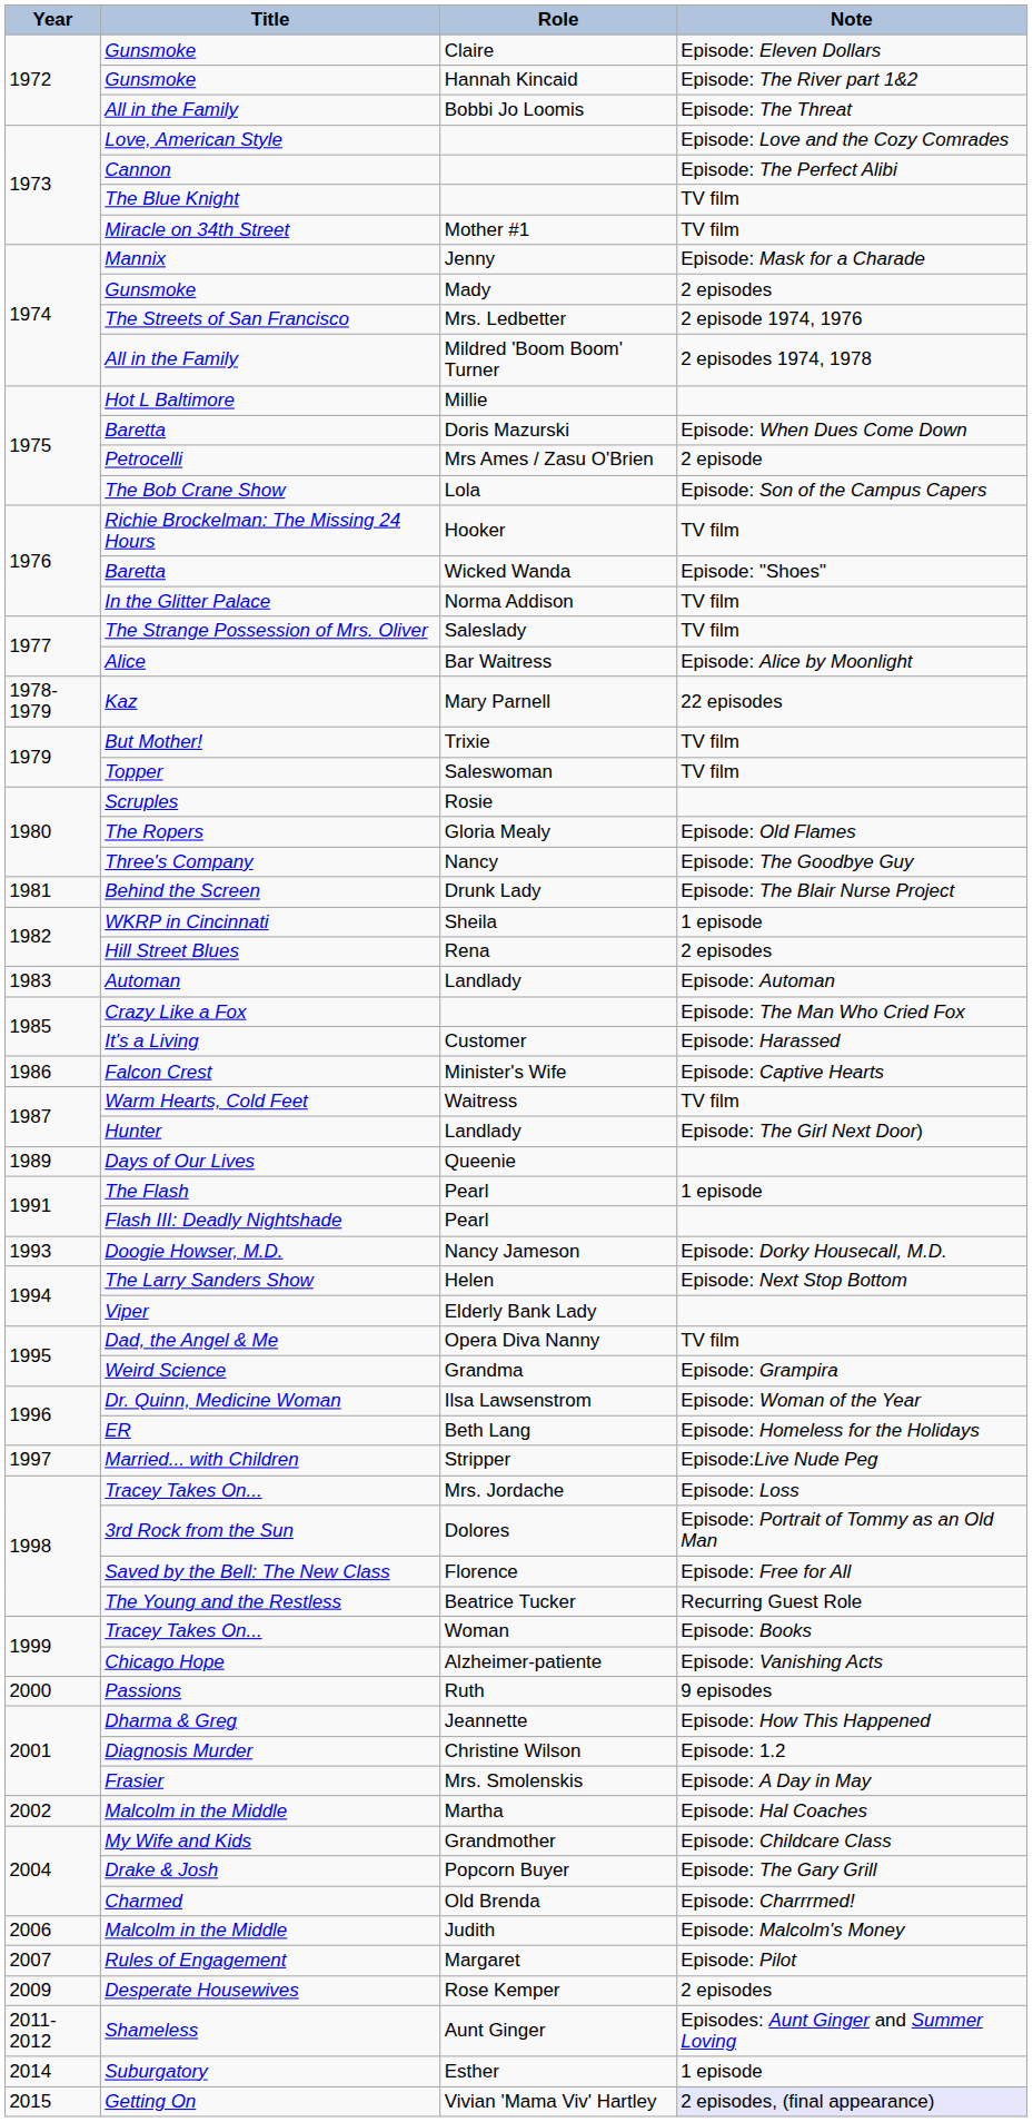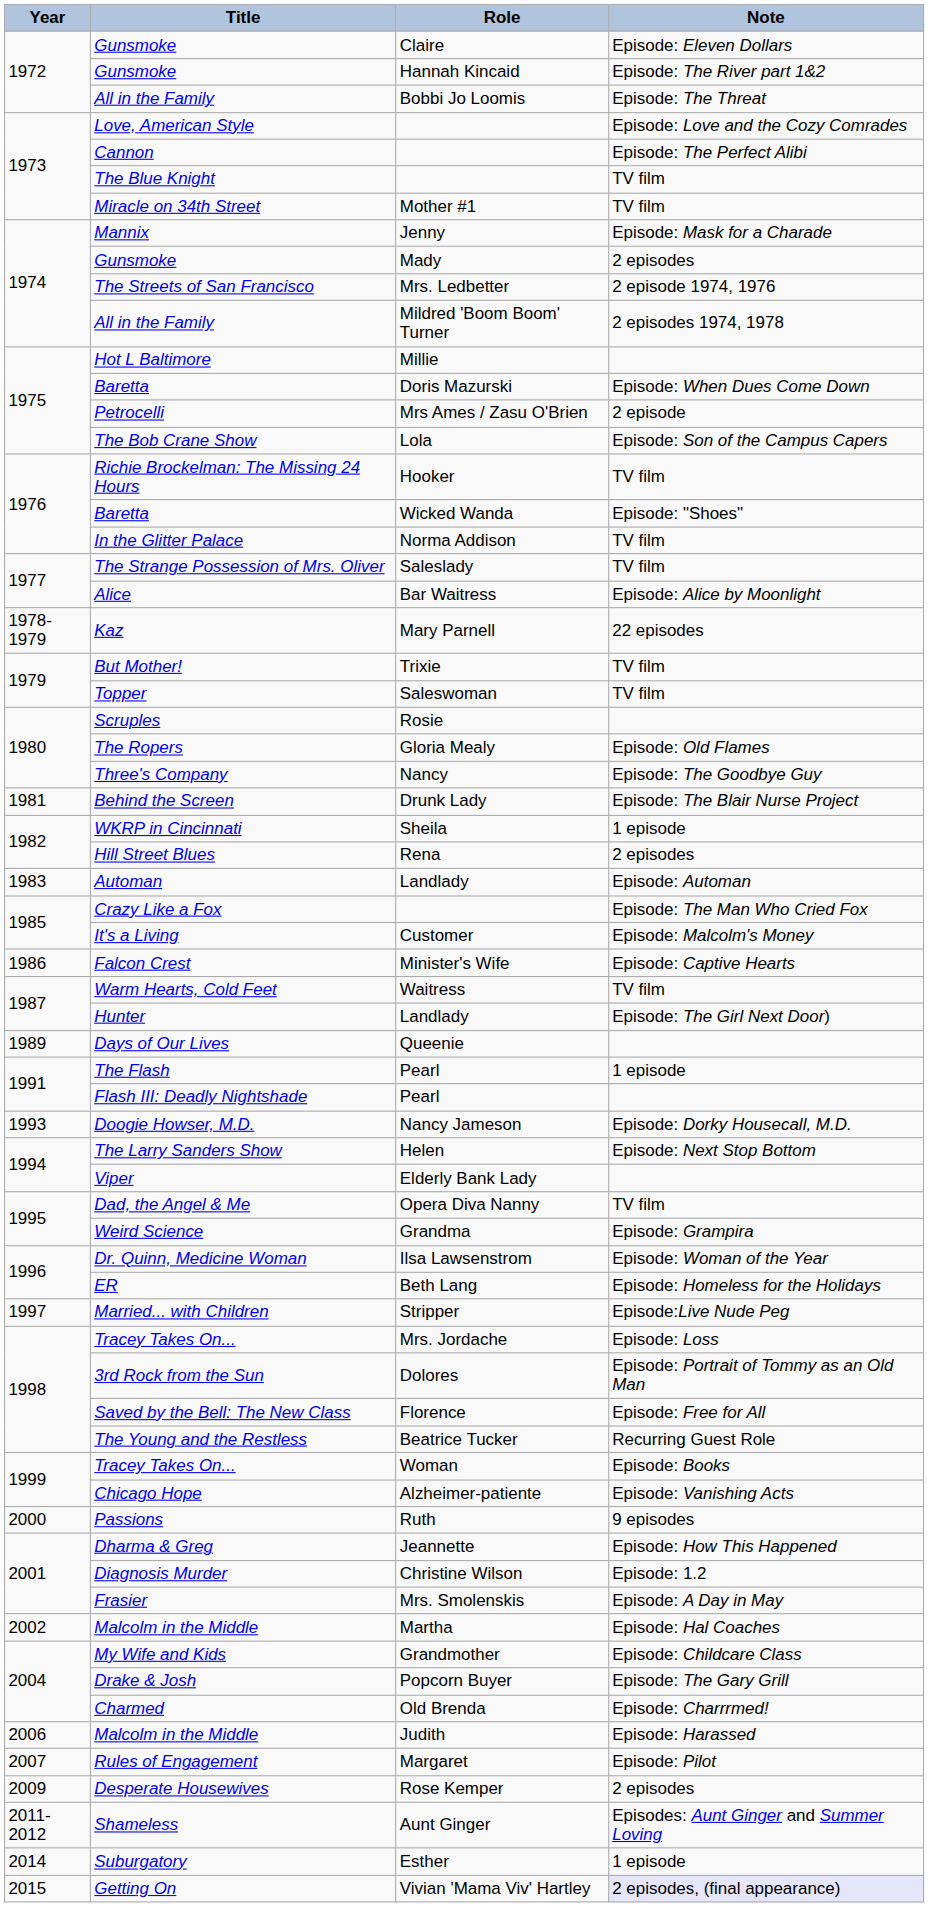Customer | Note: Episode: Harassed -> Episode: Malcolm's Money
Judith | Note: Episode: Malcolm's Money -> Episode: Harassed
